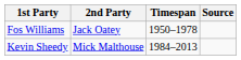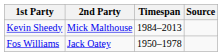rows swapped: Fos Williams <-> Kevin Sheedy
